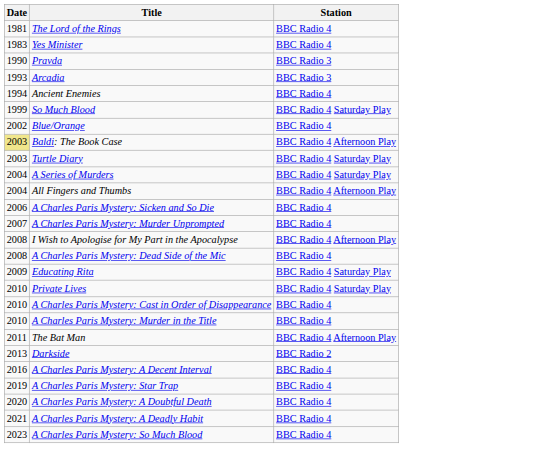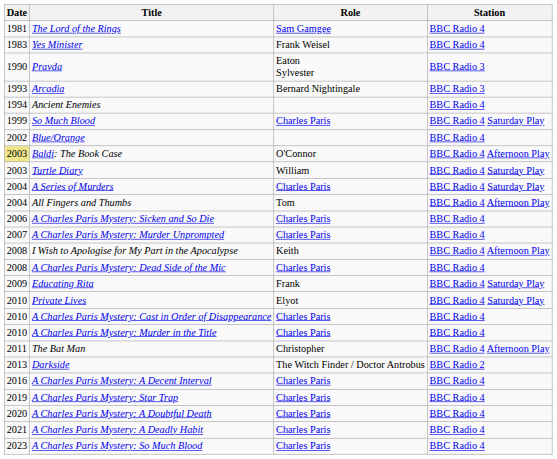+ column: Role | Sam Gamgee | Frank Weisel | Eaton Sylvester | Bernard Nightingale | Charles Paris | O'Connor | William | Charles Paris | Tom | Charles Paris | Charles Paris | Keith | Charles Paris | Frank | Elyot | Charles Paris | Charles Paris | Christopher | The Witch Finder / Doctor Antrobus | Charles Paris | Charles Paris | Charles Paris | Charles Paris | Charles Paris
